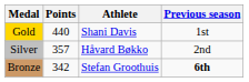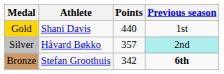columns swapped: Athlete <-> Points
Silver | Previous season: no background -> paleturquoise background
